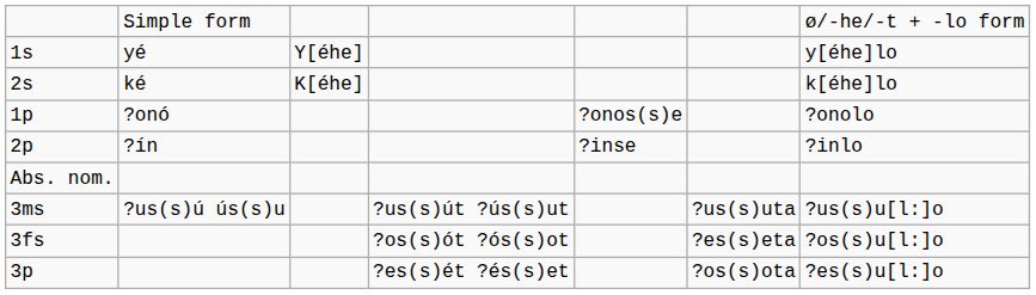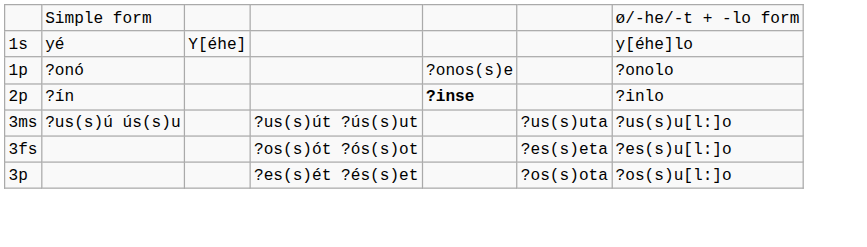- row: 2s | ké | K[éhe] | k[éhe]lo
2p | column 5: normal -> bold
- row: Abs. nom.
3fs | column 7: ?os(s)u[l:]o -> ?es(s)u[l:]o
3p | column 7: ?es(s)u[l:]o -> ?os(s)u[l:]o
